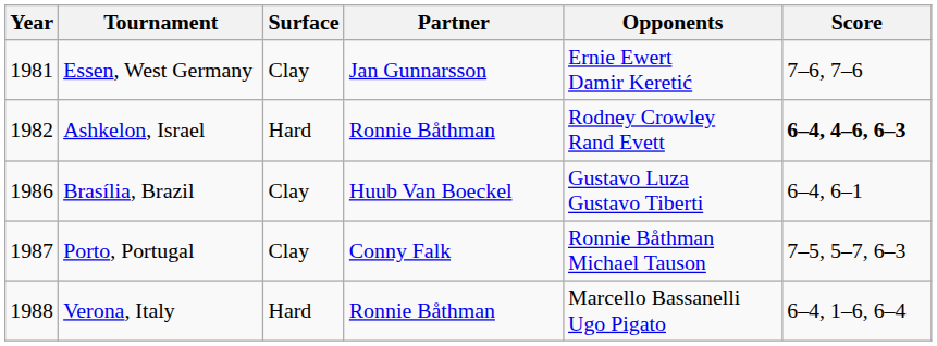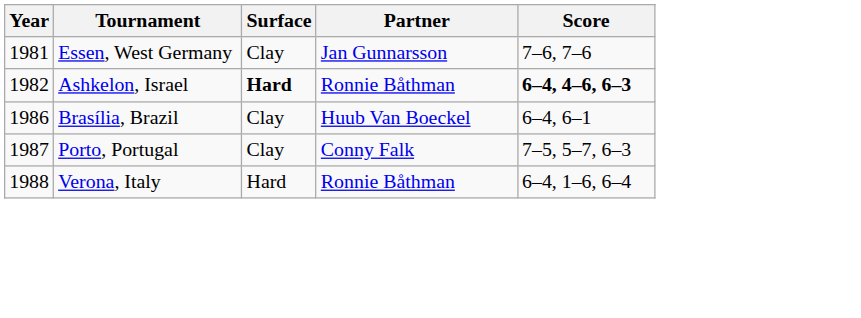- column: Opponents | Ernie Ewert Damir Keretić | Rodney Crowley Rand Evett | Gustavo Luza Gustavo Tiberti | Ronnie Båthman Michael Tauson | Marcello Bassanelli Ugo Pigato
Ashkelon, Israel | Surface: normal -> bold
